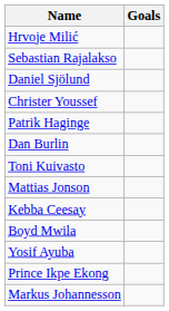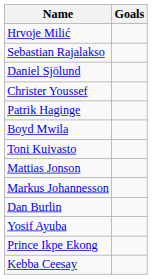rows swapped: Boyd Mwila <-> Dan Burlin
rows swapped: Kebba Ceesay <-> Markus Johannesson
